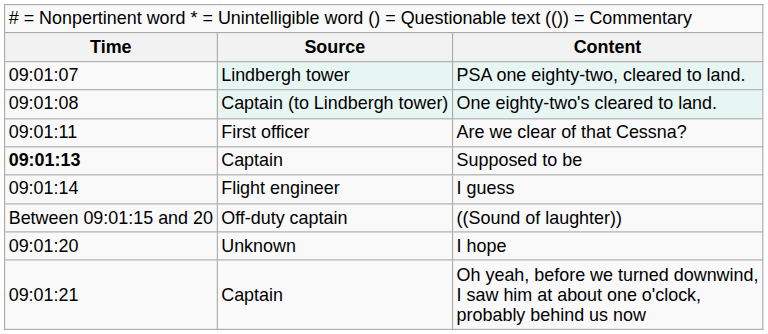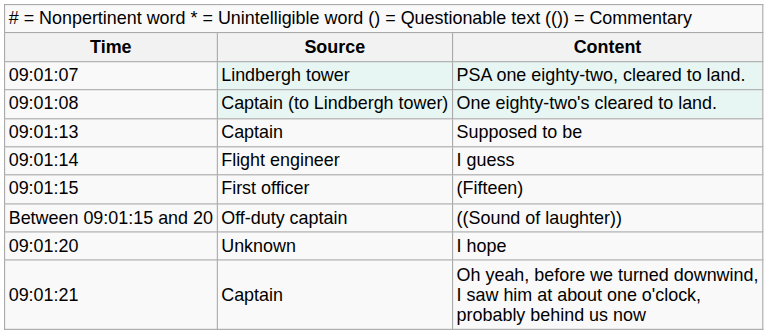- row: 09:01:11 | First officer | Are we clear of that Cessna?
Supposed to be | column 1: bold -> normal
+ row: 09:01:15 | First officer | (Fifteen)
